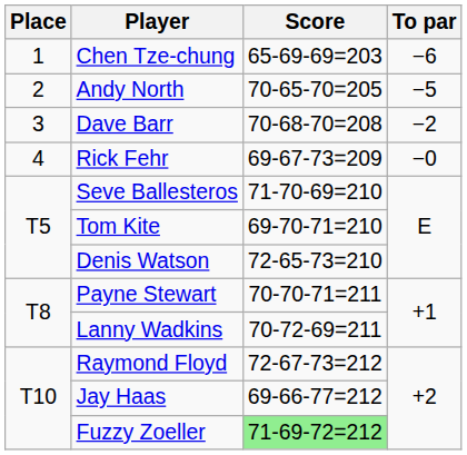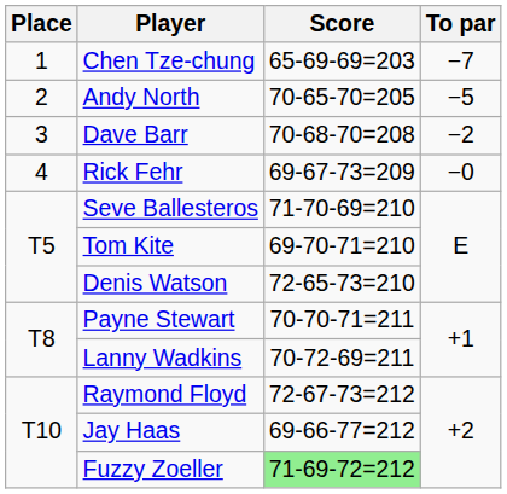Chen Tze-chung | To par: −6 -> −7
